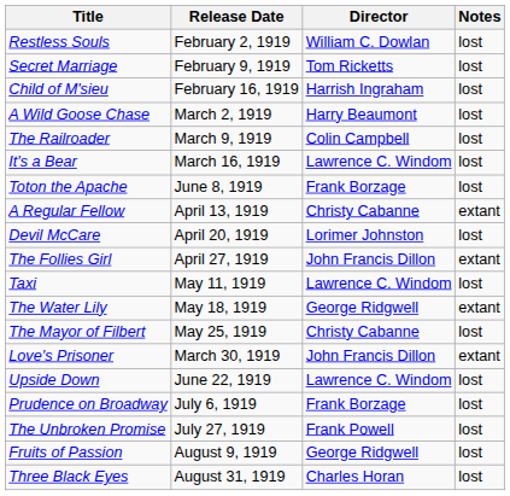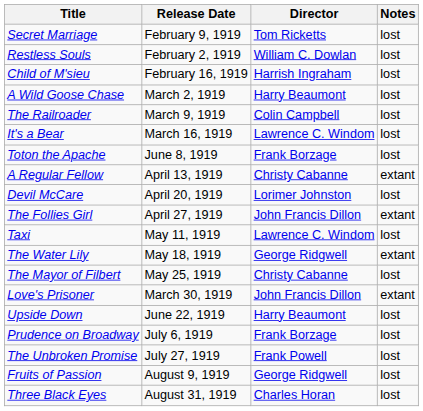rows swapped: Restless Souls <-> Secret Marriage
Upside Down | Director: Lawrence C. Windom -> Harry Beaumont
